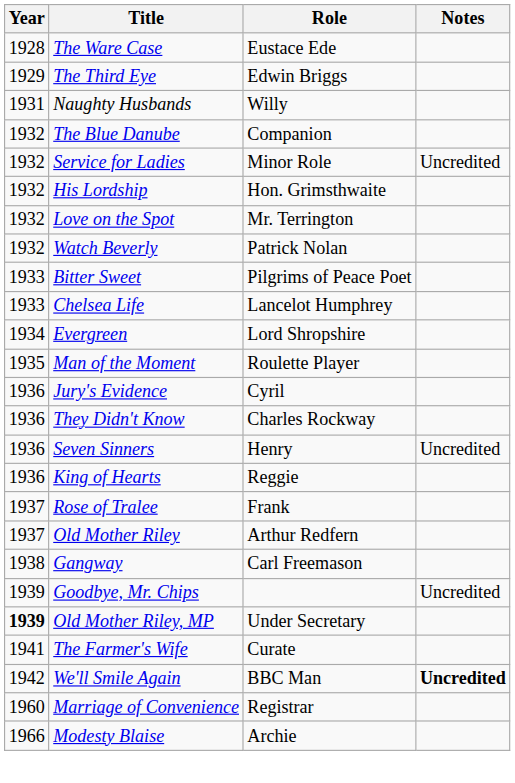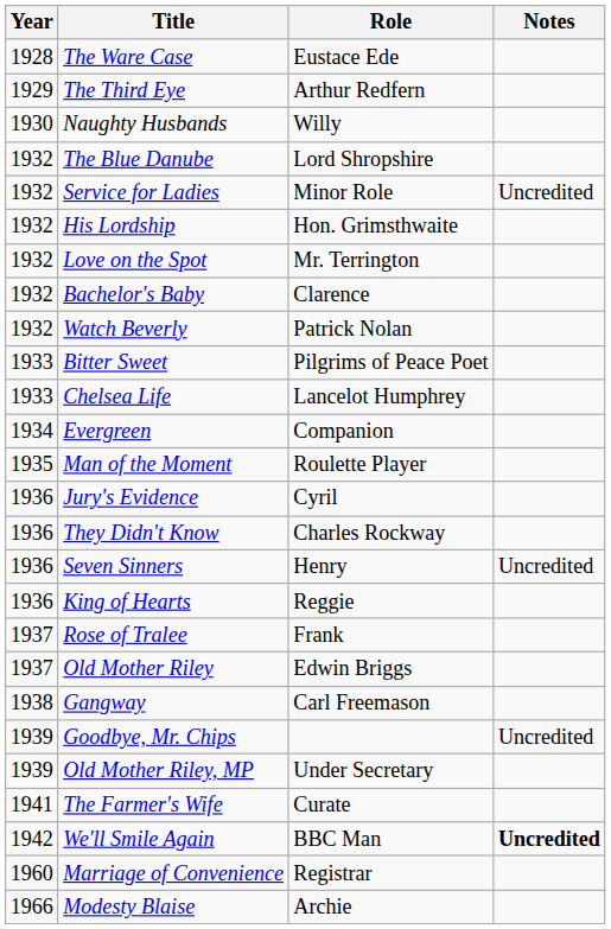The Third Eye | Role: Edwin Briggs -> Arthur Redfern
Naughty Husbands | Year: 1931 -> 1930
The Blue Danube | Role: Companion -> Lord Shropshire
+ row: 1932 | Bachelor's Baby | Clarence
Evergreen | Role: Lord Shropshire -> Companion
Old Mother Riley | Role: Arthur Redfern -> Edwin Briggs
Old Mother Riley, MP | Year: bold -> normal
